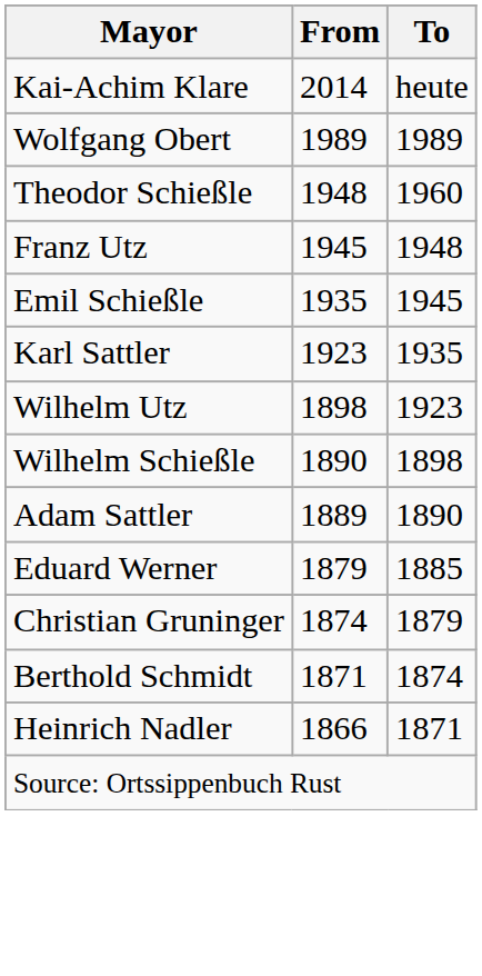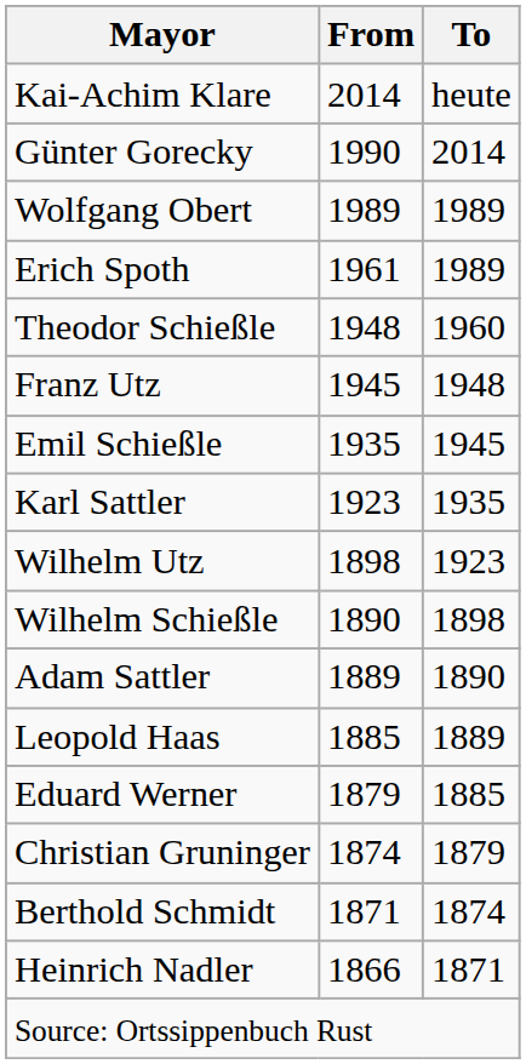+ row: Günter Gorecky | 1990 | 2014
+ row: Erich Spoth | 1961 | 1989
+ row: Leopold Haas | 1885 | 1889
